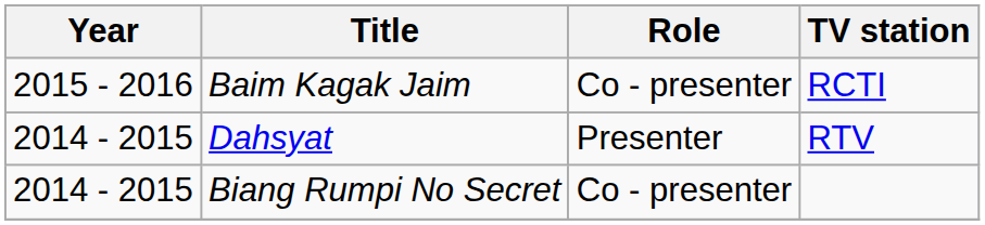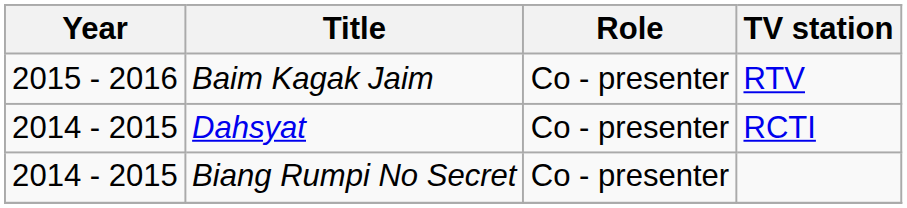Baim Kagak Jaim | TV station: RCTI -> RTV
Dahsyat | Role: Presenter -> Co - presenter
Dahsyat | TV station: RTV -> RCTI
